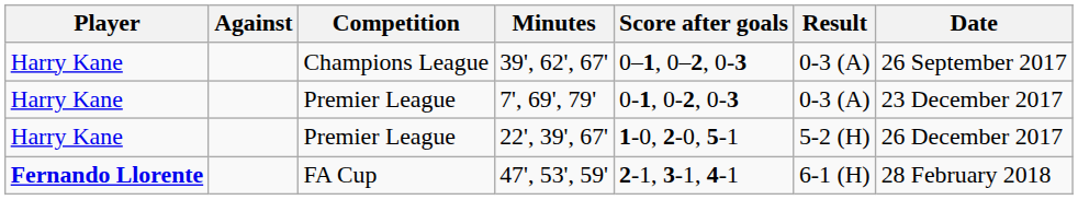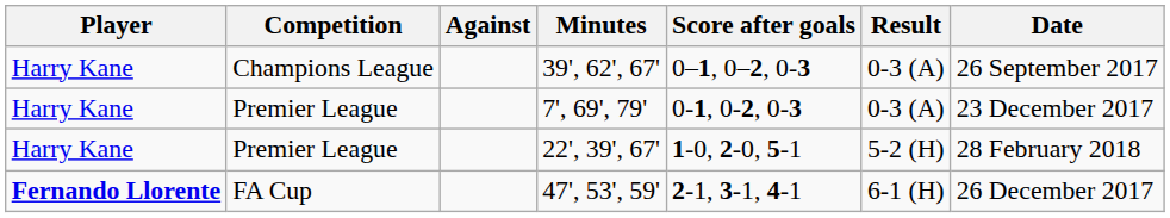columns swapped: Against <-> Competition
22', 39', 67' | Date: 26 December 2017 -> 28 February 2018
47', 53', 59' | Date: 28 February 2018 -> 26 December 2017
